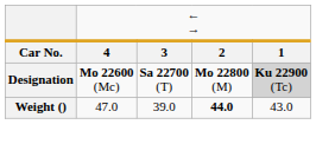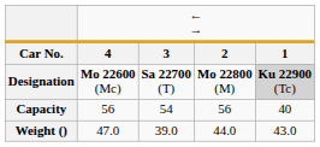+ row: Capacity | 56 | 54 | 56 | 40
Weight () | column 4: bold -> normal
